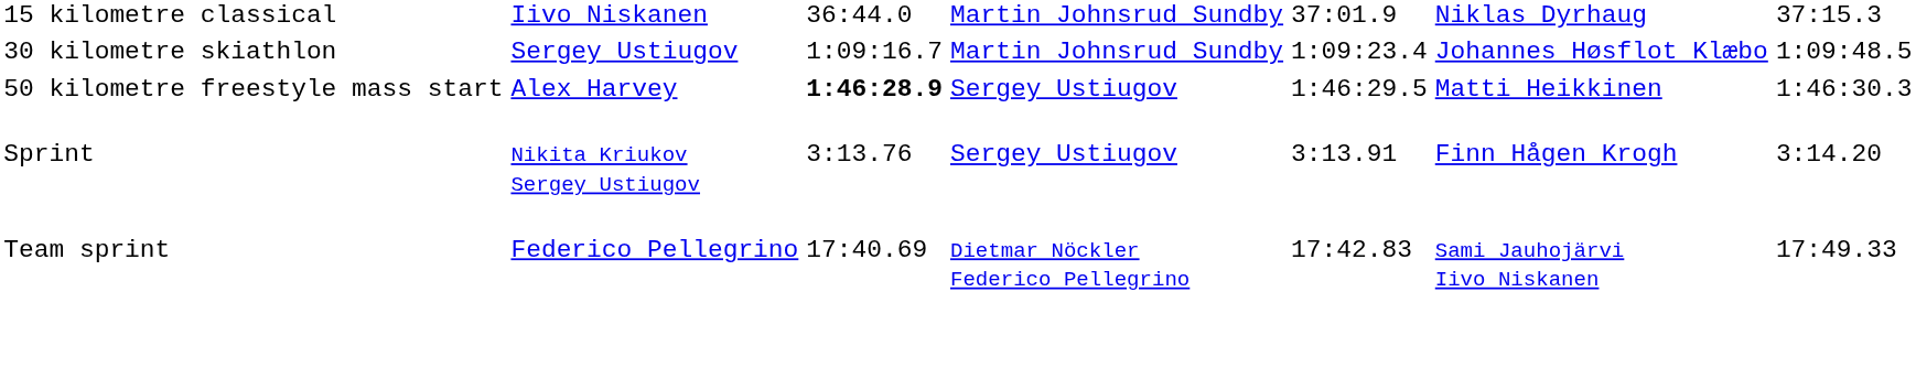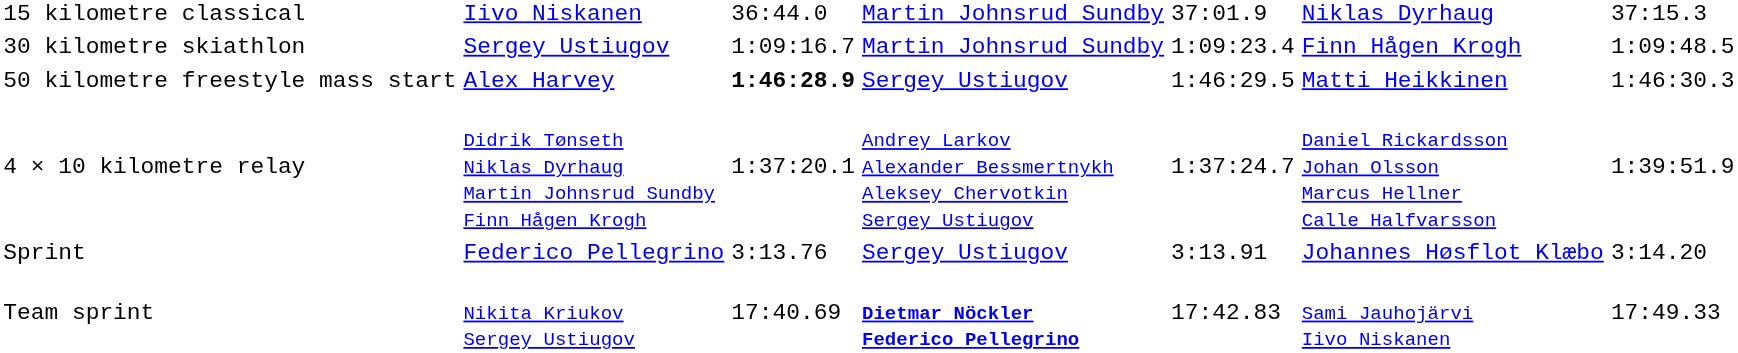30 kilometre skiathlon | column 6: Johannes Høsflot Klæbo -> Finn Hågen Krogh
+ row: 4 × 10 kilometre relay | Didrik Tønseth Niklas Dyrhaug Martin Johnsrud Sundby Finn Hågen Krogh | 1:37:20.1 | Andrey Larkov Alexander Bessmertnykh Aleksey Chervotkin Sergey Ustiugov | 1:37:24.7 | Daniel Rickardsson Johan Olsson Marcus Hellner Calle Halfvarsson | 1:39:51.9
Sprint | column 2: Nikita Kriukov Sergey Ustiugov -> Federico Pellegrino
Sprint | column 6: Finn Hågen Krogh -> Johannes Høsflot Klæbo
Team sprint | column 2: Federico Pellegrino -> Nikita Kriukov Sergey Ustiugov
Team sprint | column 4: normal -> bold
